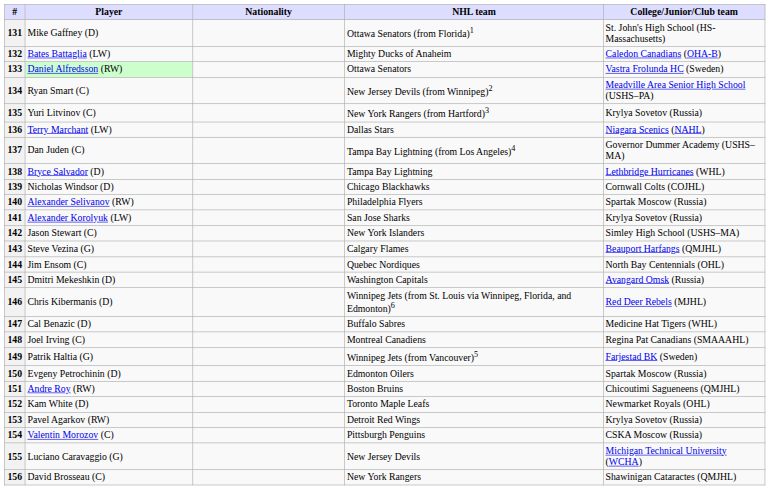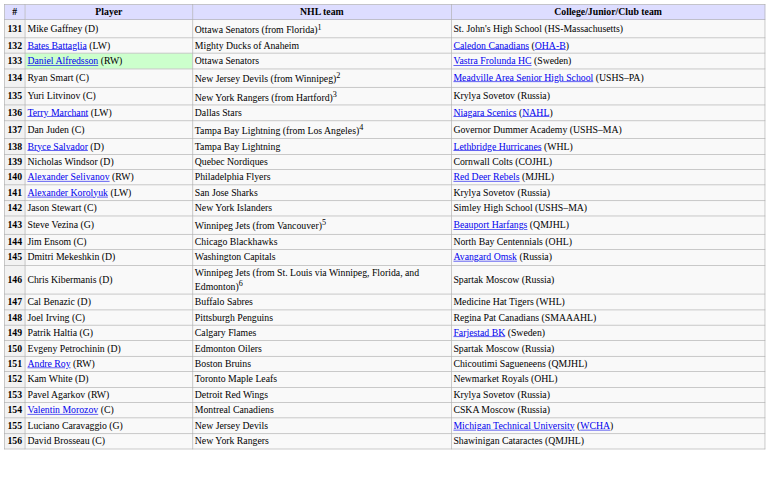- column: Nationality
139 | NHL team: Chicago Blackhawks -> Quebec Nordiques
140 | College/Junior/Club team: Spartak Moscow (Russia) -> Red Deer Rebels (MJHL)
143 | NHL team: Calgary Flames -> Winnipeg Jets (from Vancouver)5
144 | NHL team: Quebec Nordiques -> Chicago Blackhawks
146 | College/Junior/Club team: Red Deer Rebels (MJHL) -> Spartak Moscow (Russia)
148 | NHL team: Montreal Canadiens -> Pittsburgh Penguins
149 | NHL team: Winnipeg Jets (from Vancouver)5 -> Calgary Flames
154 | NHL team: Pittsburgh Penguins -> Montreal Canadiens
